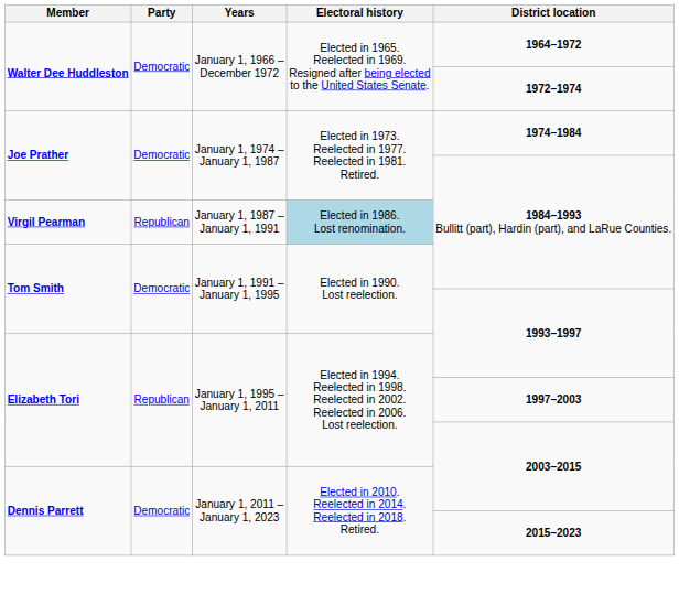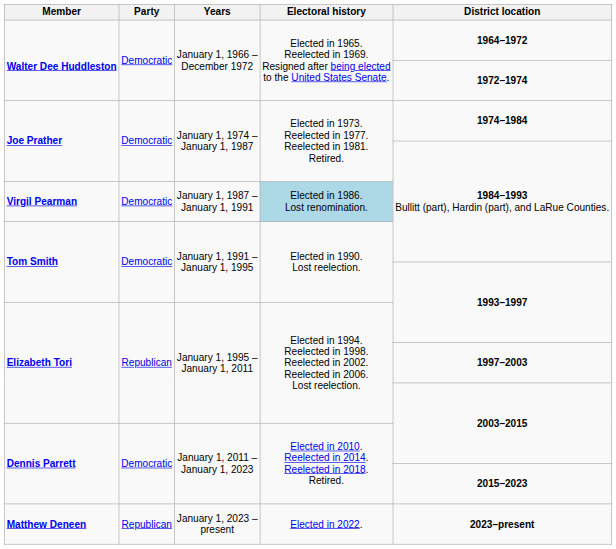Virgil Pearman | Party: Republican -> Democratic
+ row: Matthew Deneen | Republican | January 1, 2023 – present | Elected in 2022. | 2023–present
